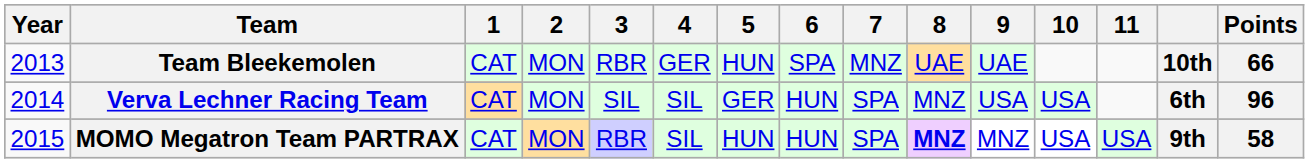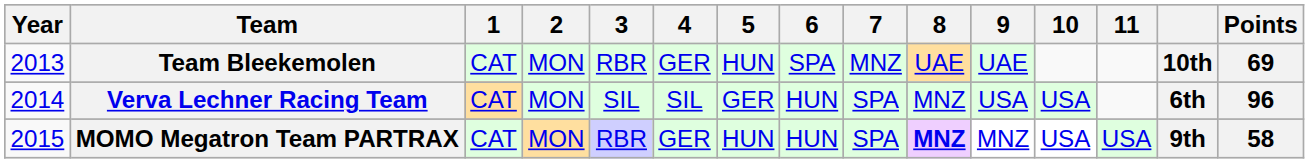Team Bleekemolen | Points: 66 -> 69
MOMO Megatron Team PARTRAX | 4: SIL -> GER
